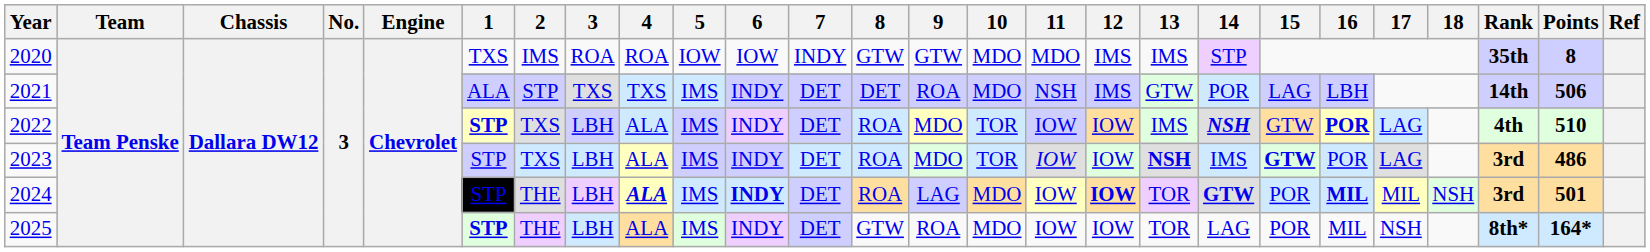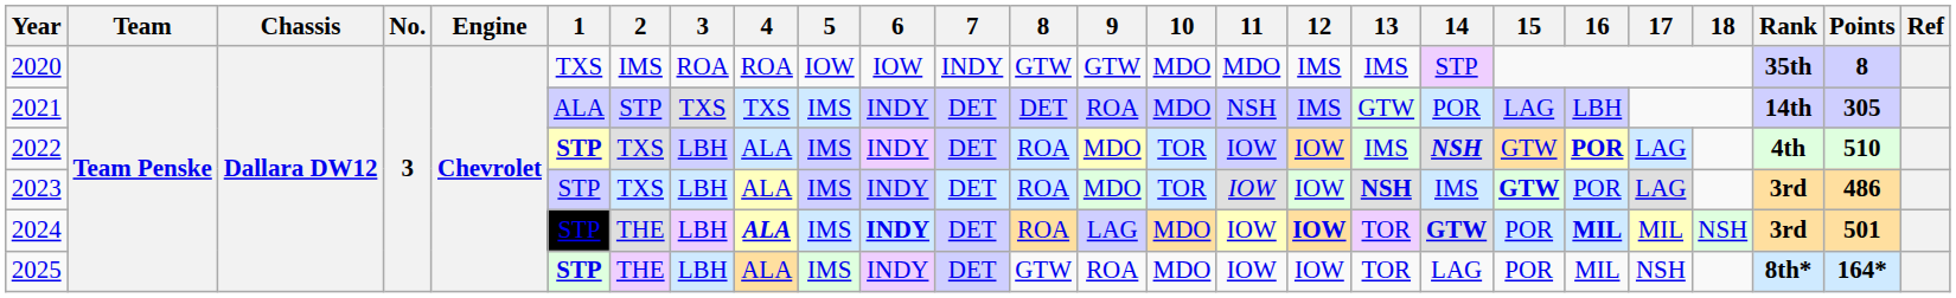2021 | Points: 506 -> 305
